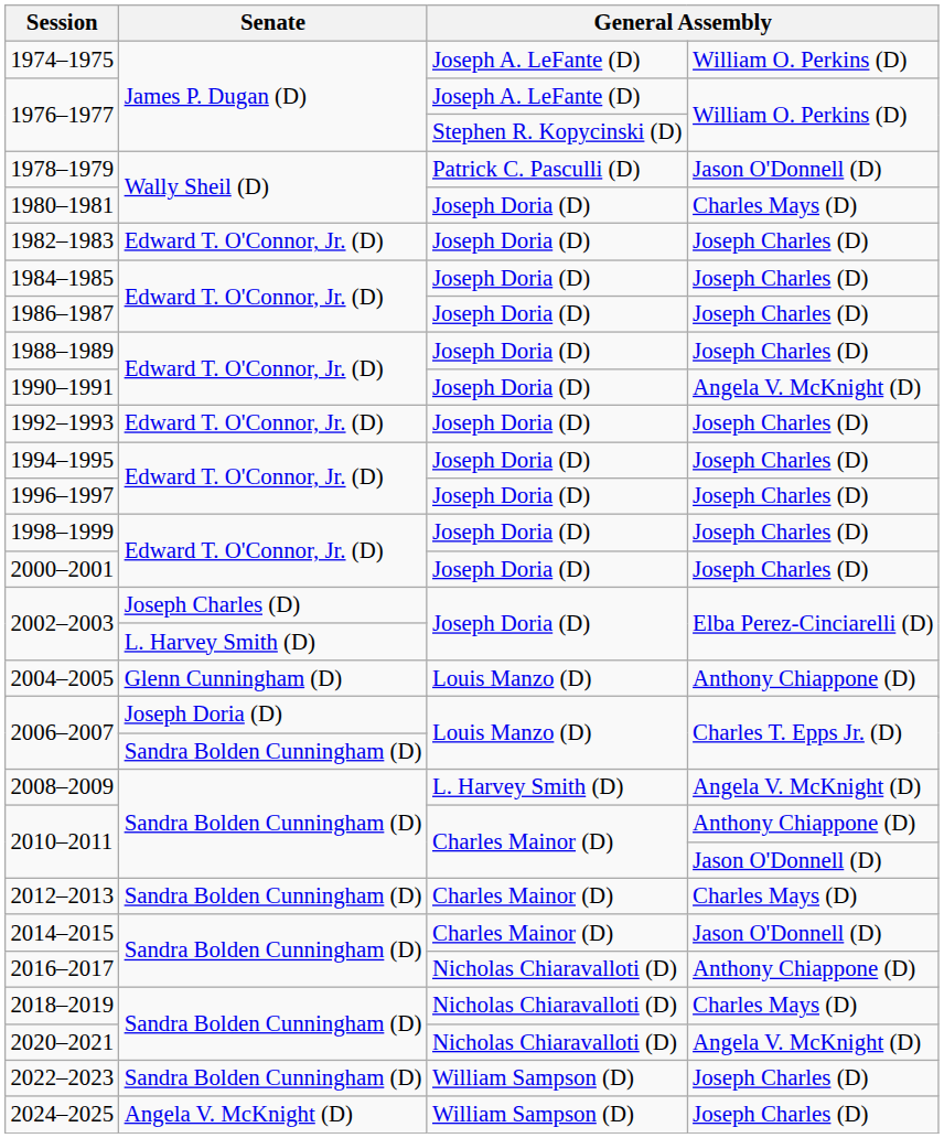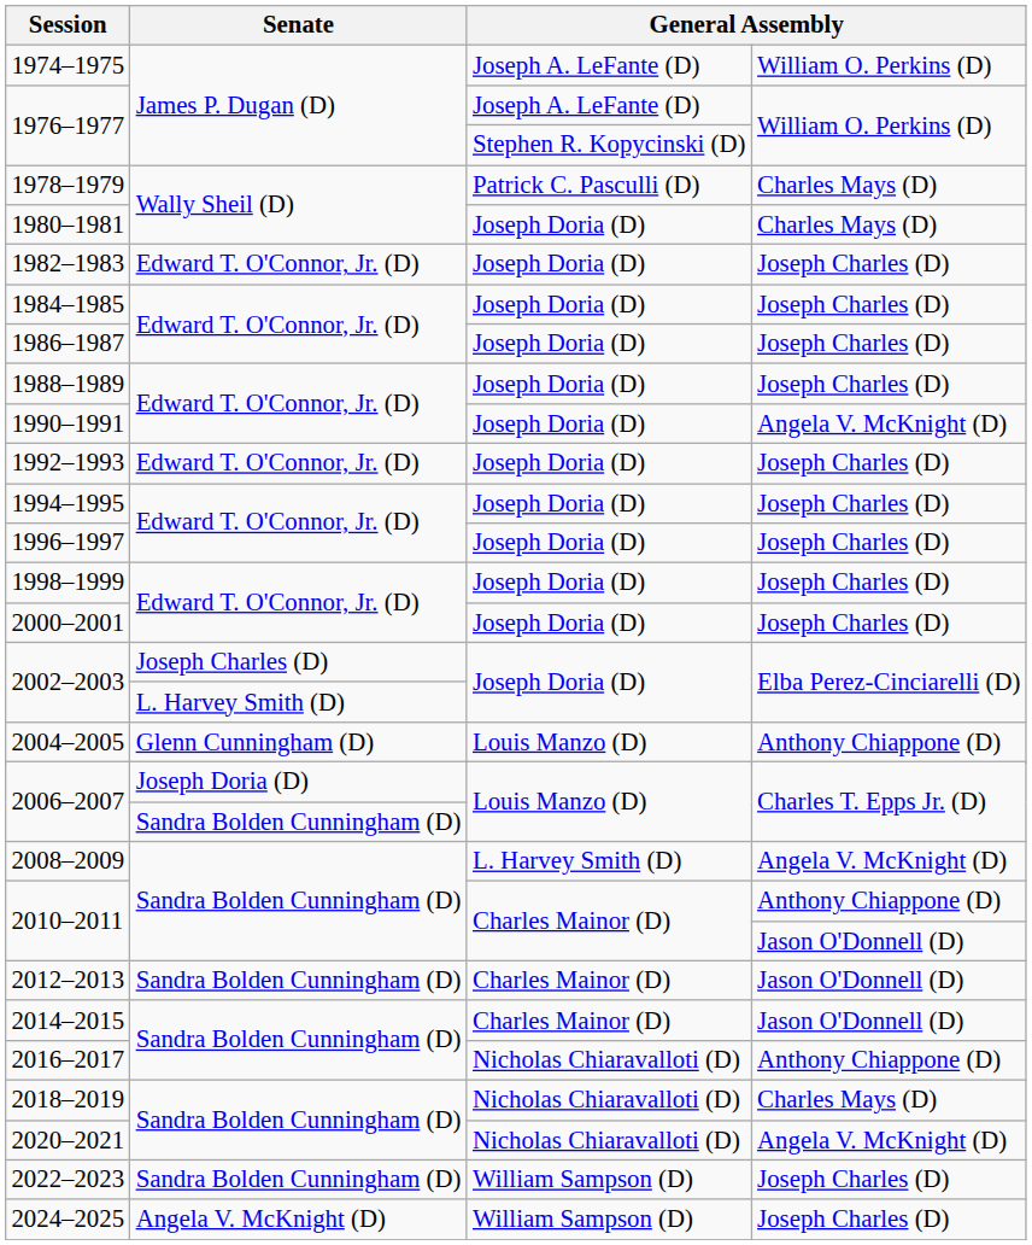1978–1979 | column 4: Jason O'Donnell (D) -> Charles Mays (D)
2012–2013 | column 4: Charles Mays (D) -> Jason O'Donnell (D)
